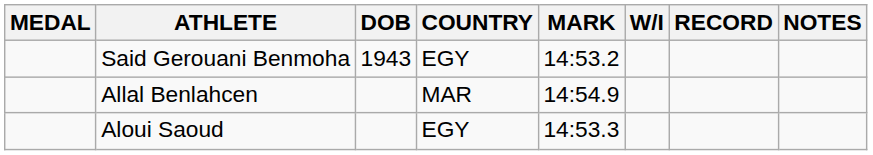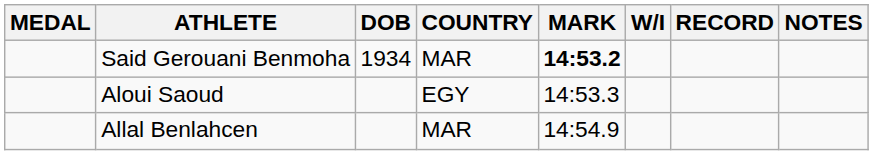Said Gerouani Benmoha | DOB: 1943 -> 1934
Said Gerouani Benmoha | COUNTRY: EGY -> MAR
Said Gerouani Benmoha | MARK: normal -> bold
rows swapped: Aloui Saoud <-> Allal Benlahcen
